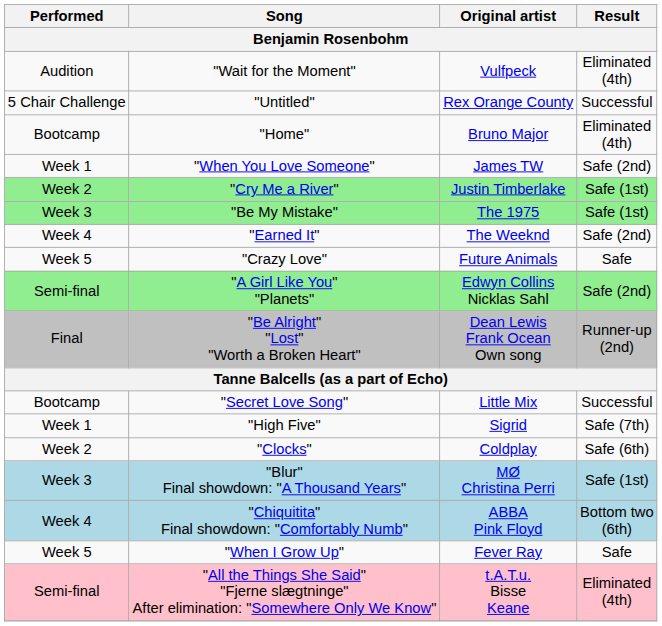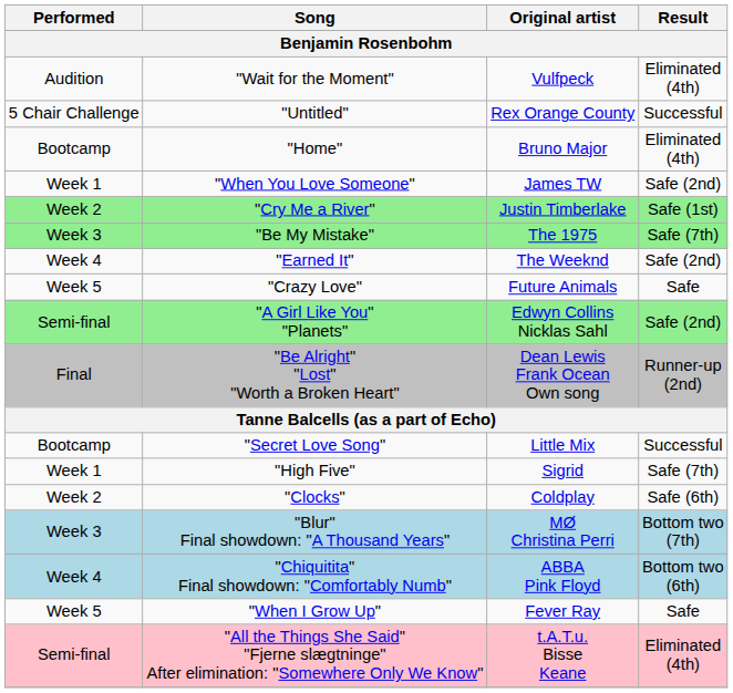"Be My Mistake" | Result: Safe (1st) -> Safe (7th)
"Blur" Final showdown: "A Thousand Years" | Result: Safe (1st) -> Bottom two (7th)
